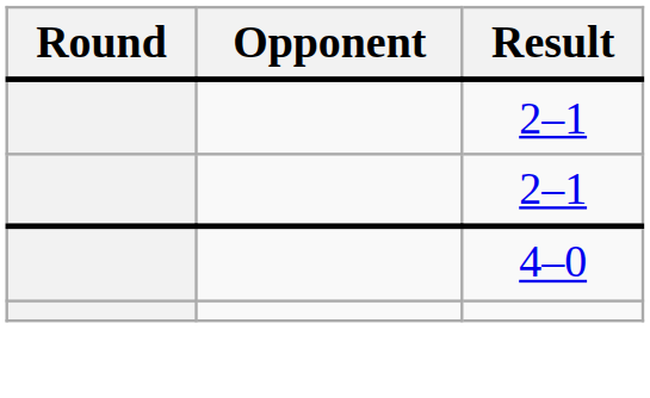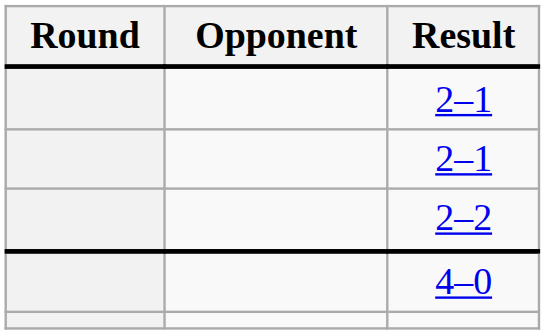+ row: 2–2
